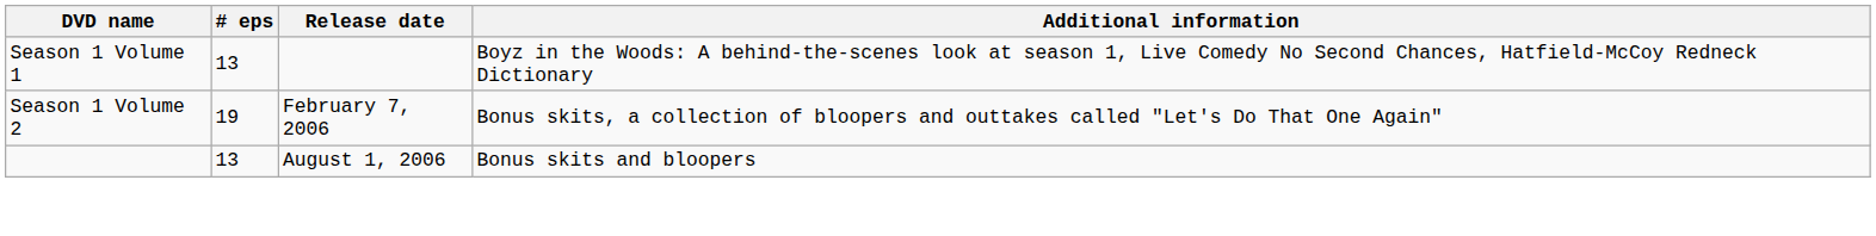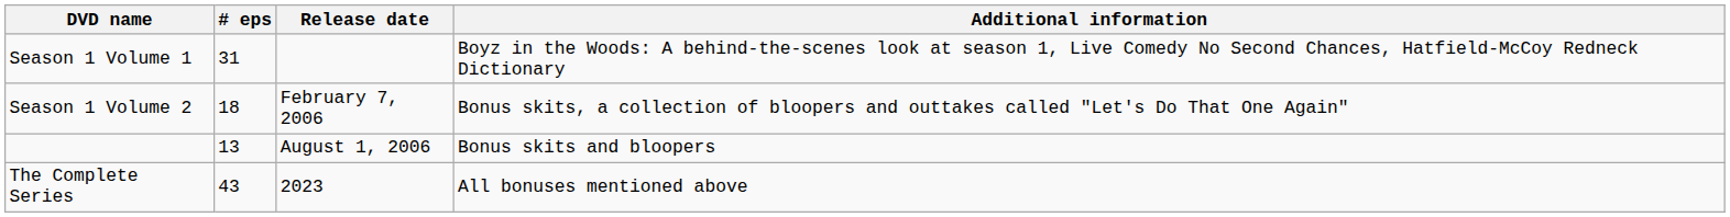Season 1 Volume 1 | # eps: 13 -> 31
Season 1 Volume 2 | # eps: 19 -> 18
+ row: The Complete Series | 43 | 2023 | All bonuses mentioned above
